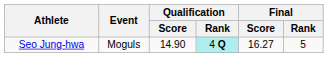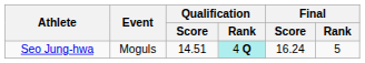Seo Jung-hwa | Qualification / Score: 14.90 -> 14.51
Seo Jung-hwa | Final / Score: 16.27 -> 16.24
